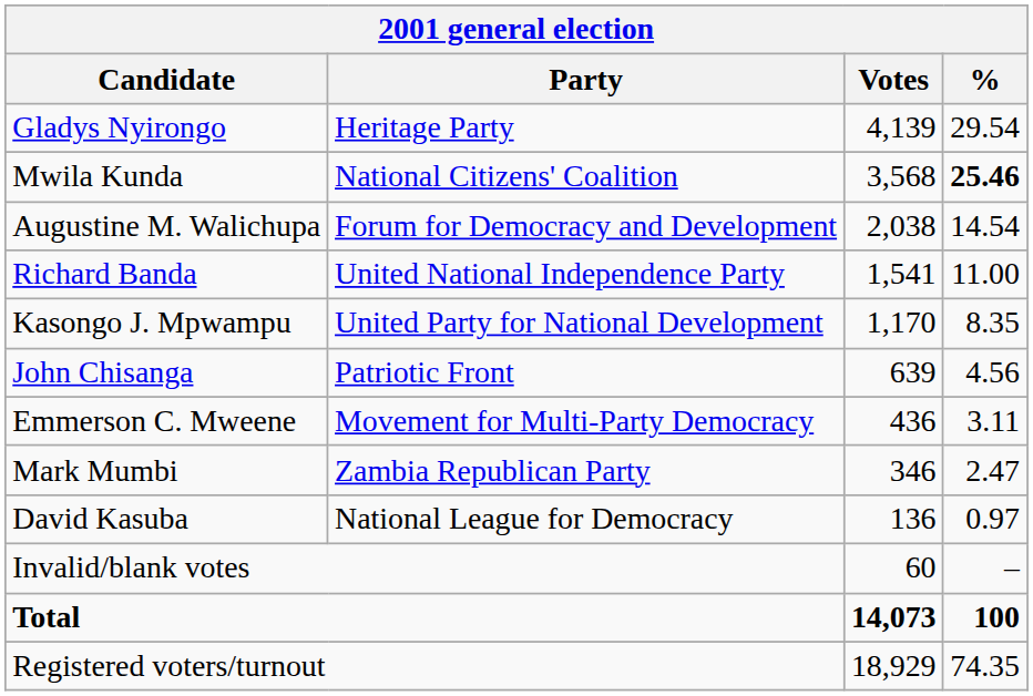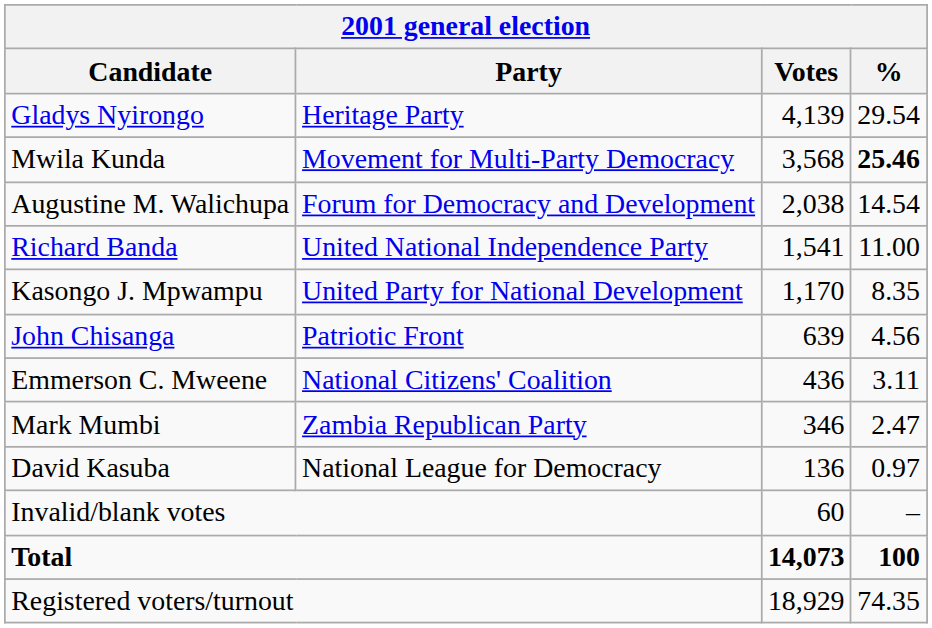Mwila Kunda | Party: National Citizens' Coalition -> Movement for Multi-Party Democracy
Emmerson C. Mweene | Party: Movement for Multi-Party Democracy -> National Citizens' Coalition
